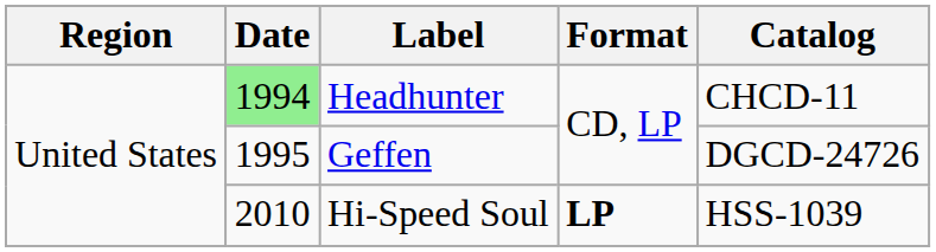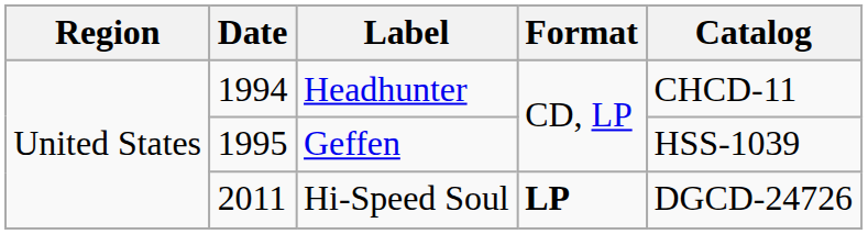Headhunter | Date: lightgreen background -> no background
Geffen | Catalog: DGCD-24726 -> HSS-1039
Hi-Speed Soul | Date: 2010 -> 2011
Hi-Speed Soul | Catalog: HSS-1039 -> DGCD-24726
